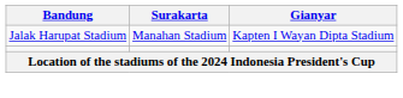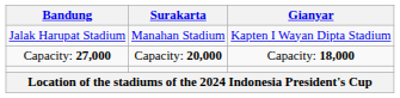+ row: Capacity: 27,000 | Capacity: 20,000 | Capacity: 18,000
